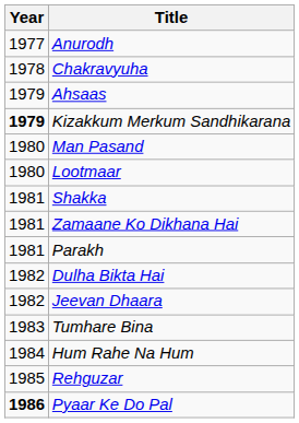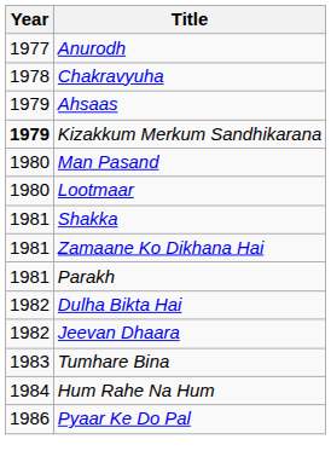- row: 1985 | Rehguzar
Pyaar Ke Do Pal | Year: bold -> normal
